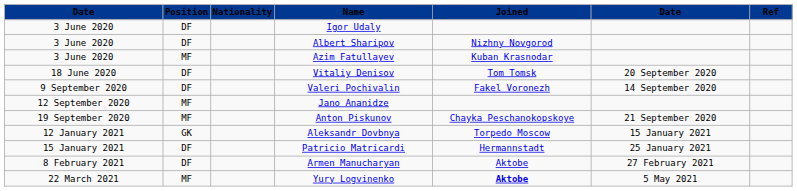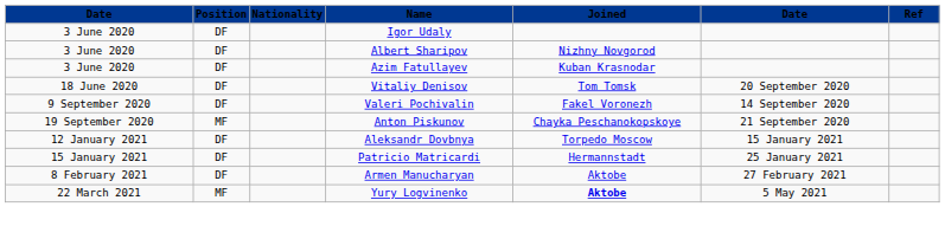Azim Fatullayev | Position: MF -> DF
- row: 12 September 2020 | MF | Jano Ananidze
Aleksandr Dovbnya | Position: GK -> DF
